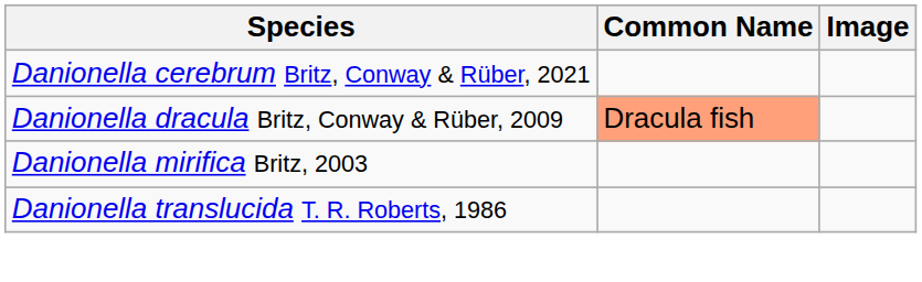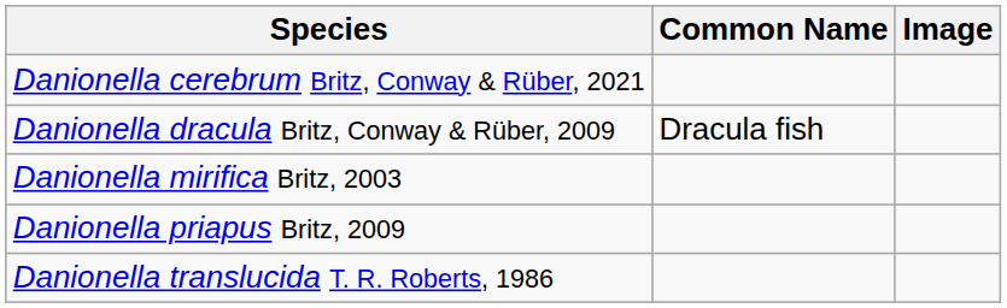Danionella dracula Britz, Conway & Rüber, 2009 | Common Name: lightsalmon background -> no background
+ row: Danionella priapus Britz, 2009
